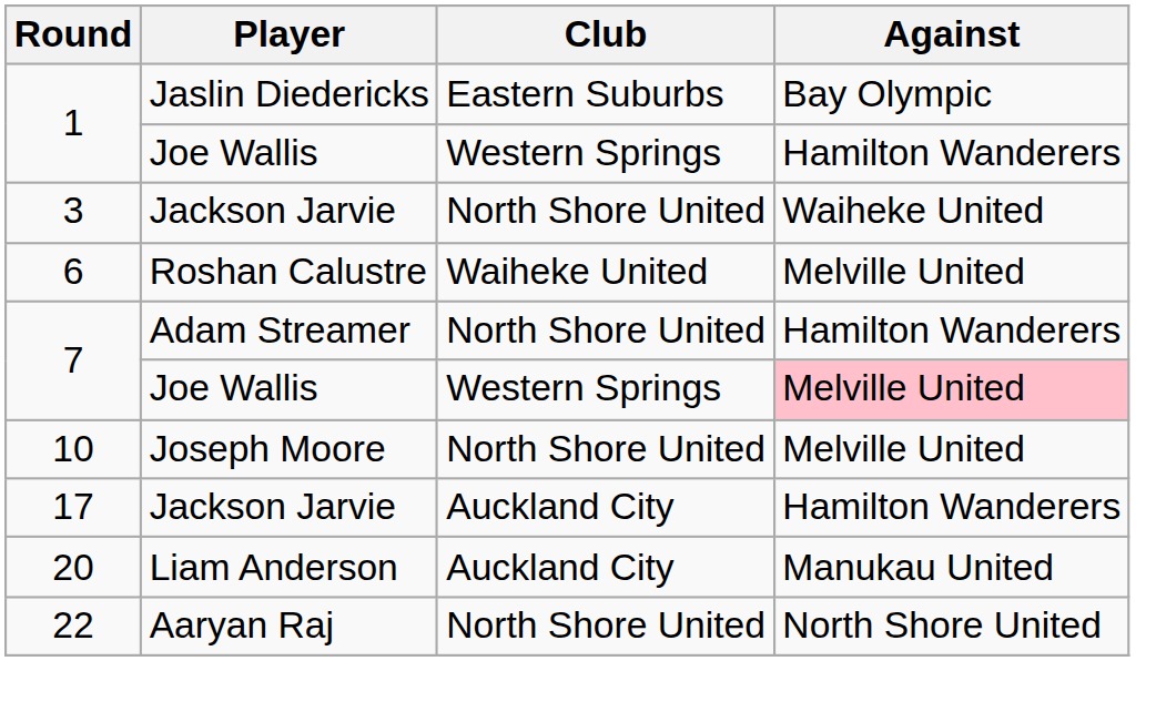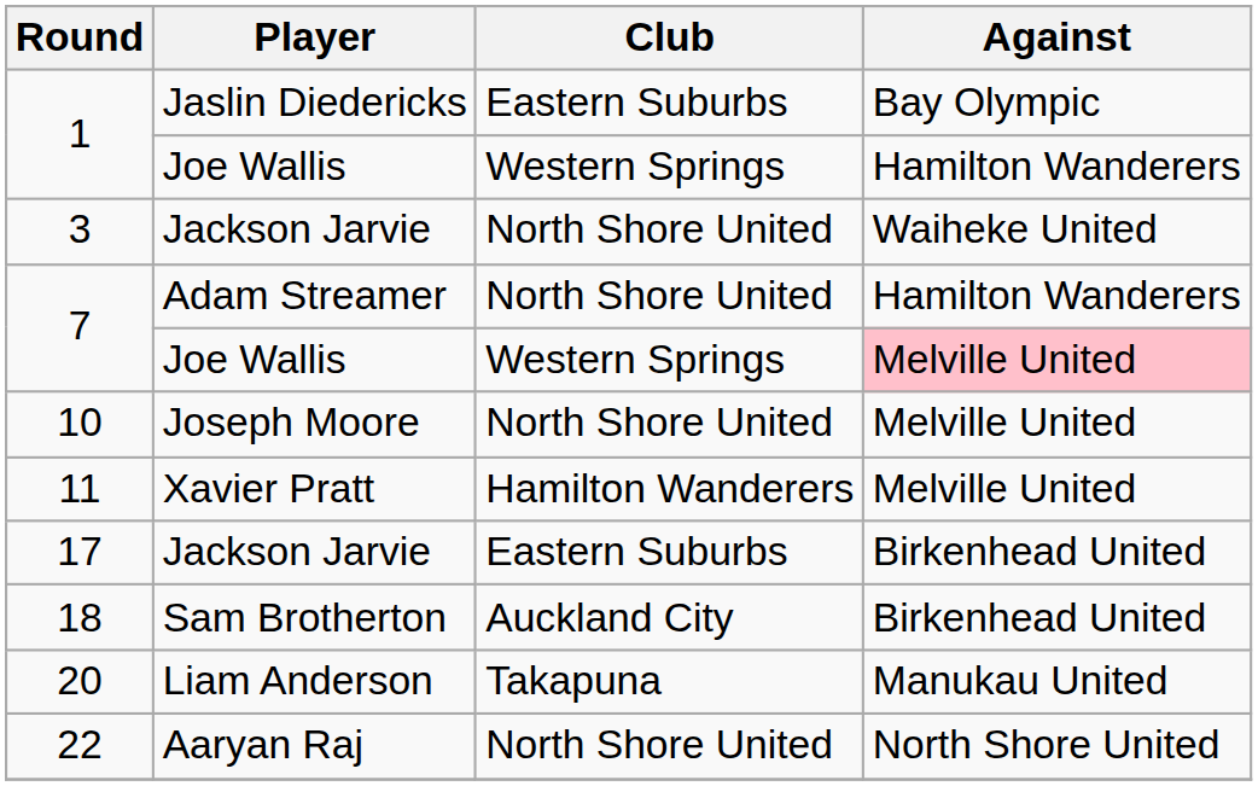- row: 6 | Roshan Calustre | Waiheke United | Melville United
+ row: 11 | Xavier Pratt | Hamilton Wanderers | Melville United
17 | Club: Auckland City -> Eastern Suburbs
17 | Against: Hamilton Wanderers -> Birkenhead United
+ row: 18 | Sam Brotherton | Auckland City | Birkenhead United
20 | Club: Auckland City -> Takapuna
